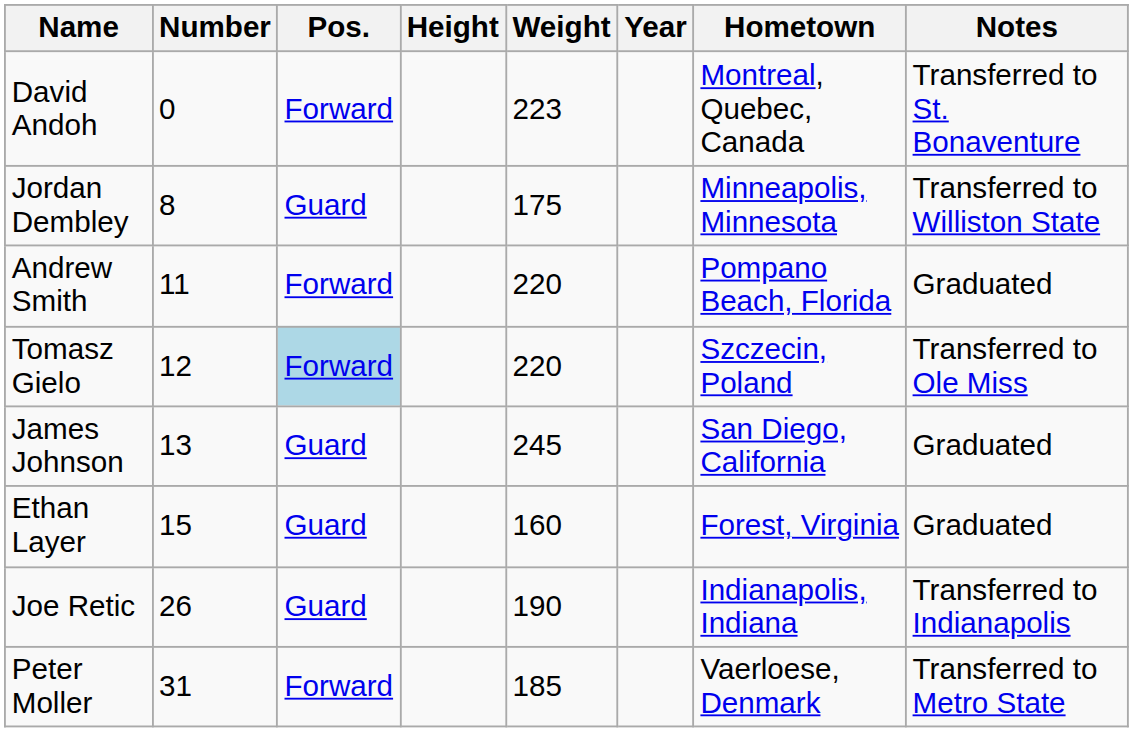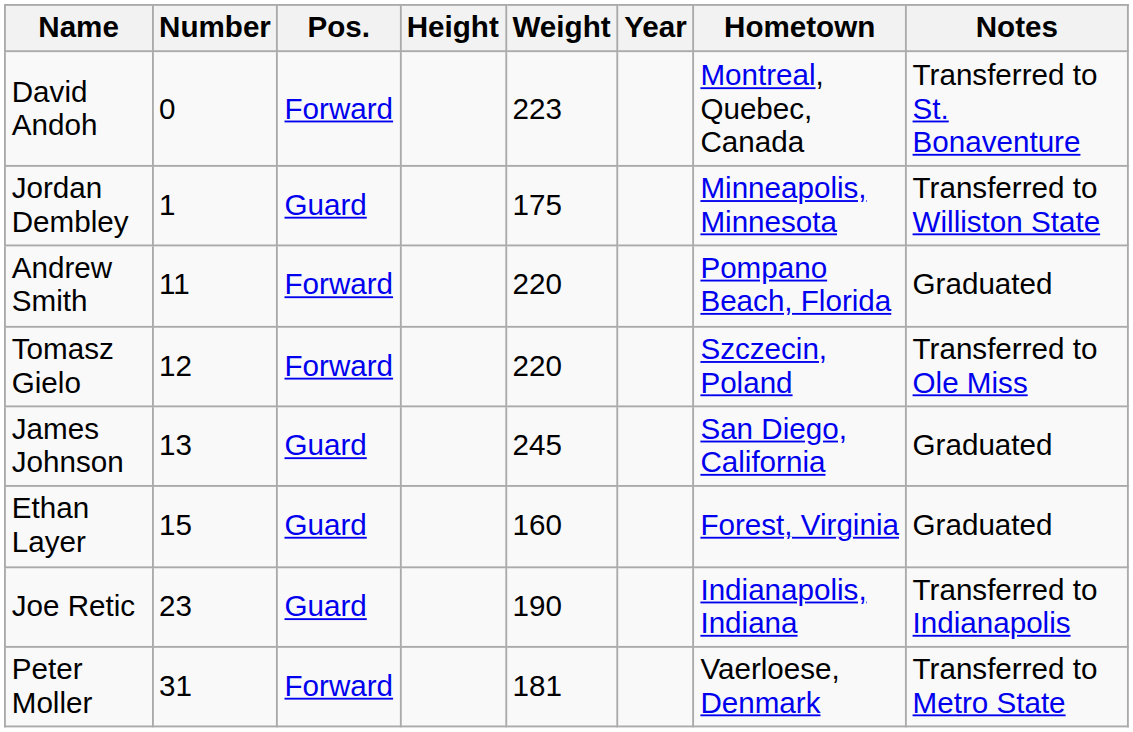Jordan Dembley | Number: 8 -> 1
Tomasz Gielo | Pos.: lightblue background -> no background
Joe Retic | Number: 26 -> 23
Peter Moller | Weight: 185 -> 181
